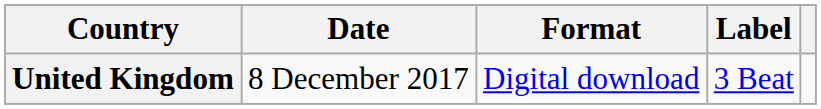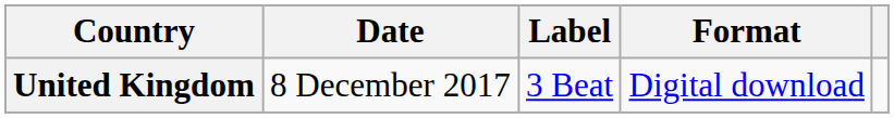columns swapped: Format <-> Label
